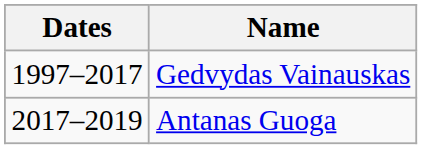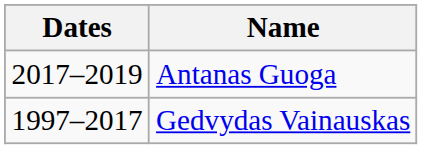rows swapped: Gedvydas Vainauskas <-> Antanas Guoga
